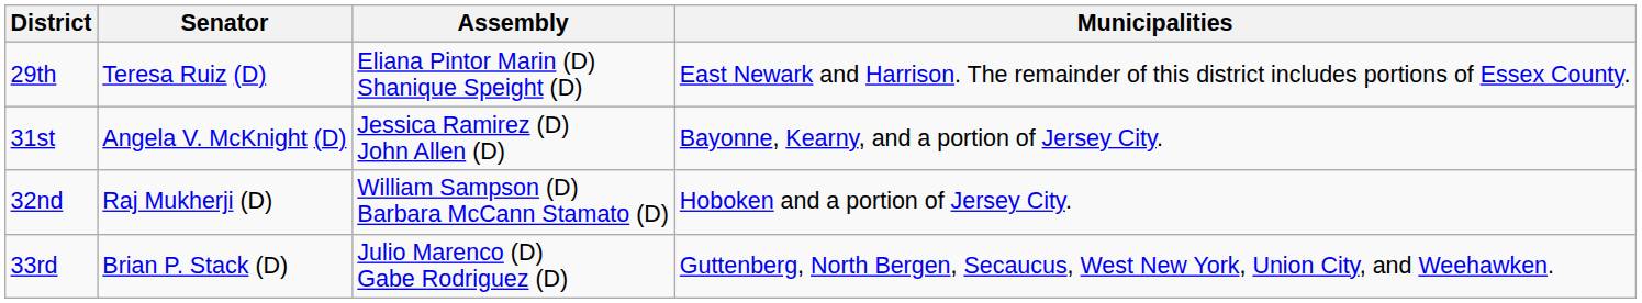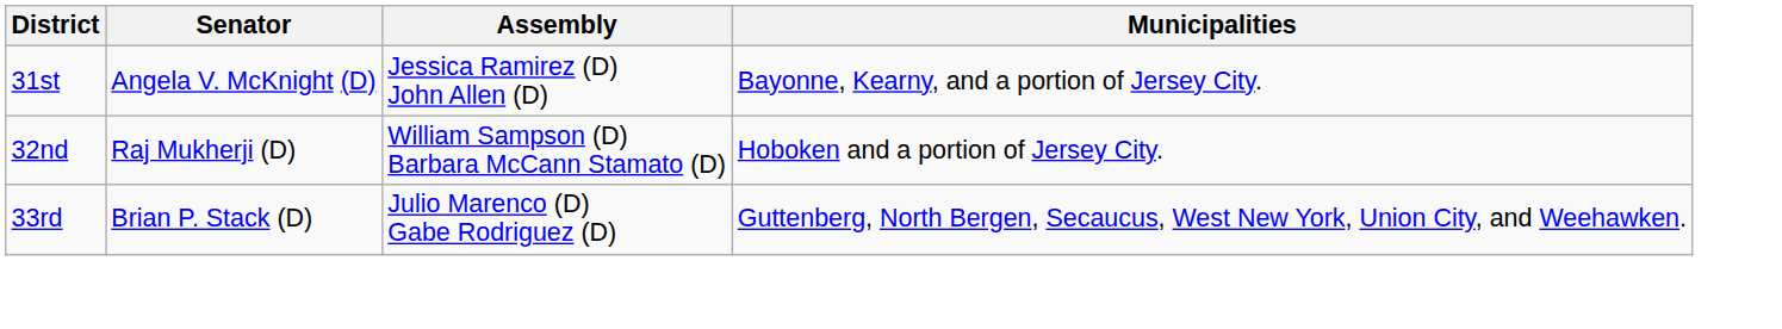- row: 29th | Teresa Ruiz (D) | Eliana Pintor Marin (D) Shanique Speight (D) | East Newark and Harrison. The remainder of this district includes portions of Essex County.
